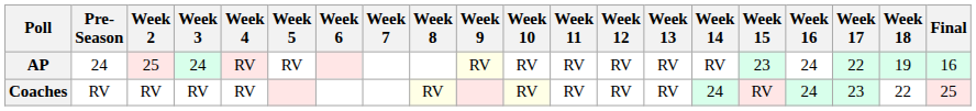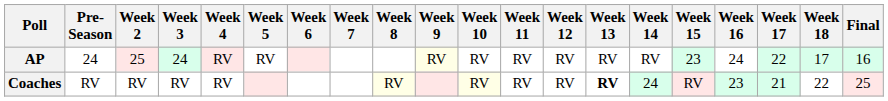AP | Week 18: 19 -> 17
Coaches | Week 13: normal -> bold
Coaches | Week 16: 24 -> 23
Coaches | Week 17: 23 -> 21
